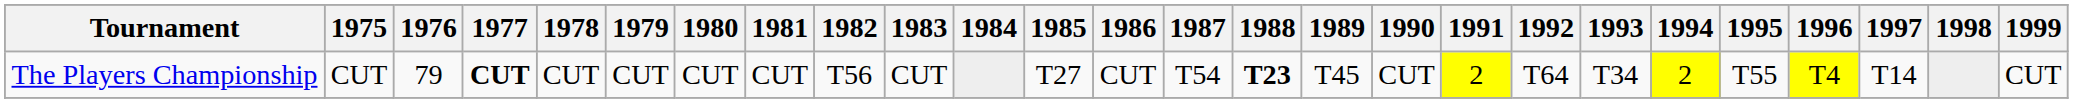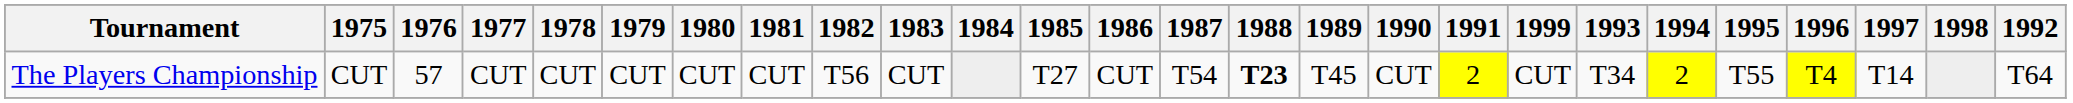columns swapped: 1992 <-> 1999
The Players Championship | 1976: 79 -> 57
The Players Championship | 1977: bold -> normal
